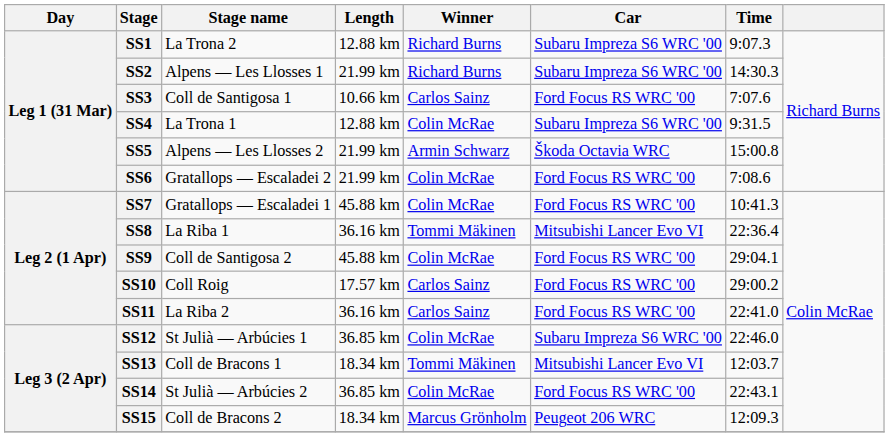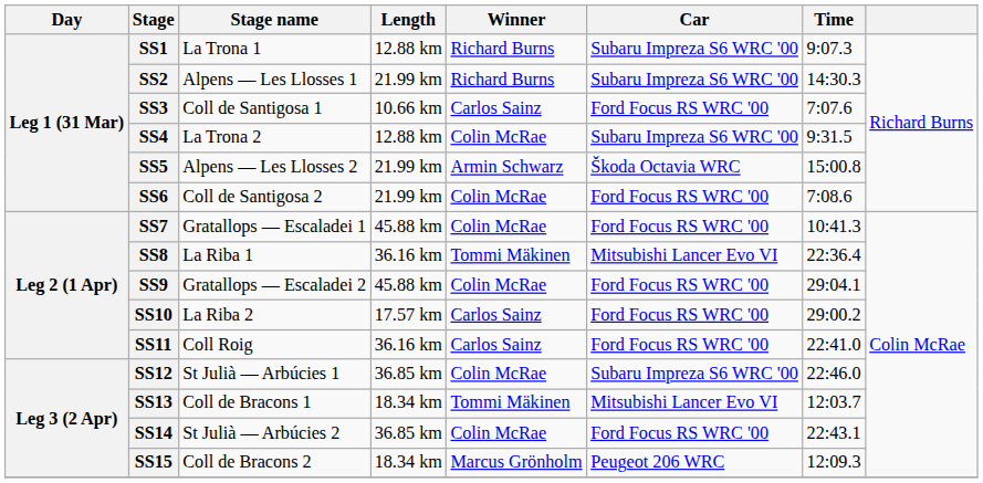SS1 | Stage name: La Trona 2 -> La Trona 1
SS4 | Stage name: La Trona 1 -> La Trona 2
SS6 | Stage name: Gratallops — Escaladei 2 -> Coll de Santigosa 2
SS9 | Stage name: Coll de Santigosa 2 -> Gratallops — Escaladei 2
SS10 | Stage name: Coll Roig -> La Riba 2
SS11 | Stage name: La Riba 2 -> Coll Roig
